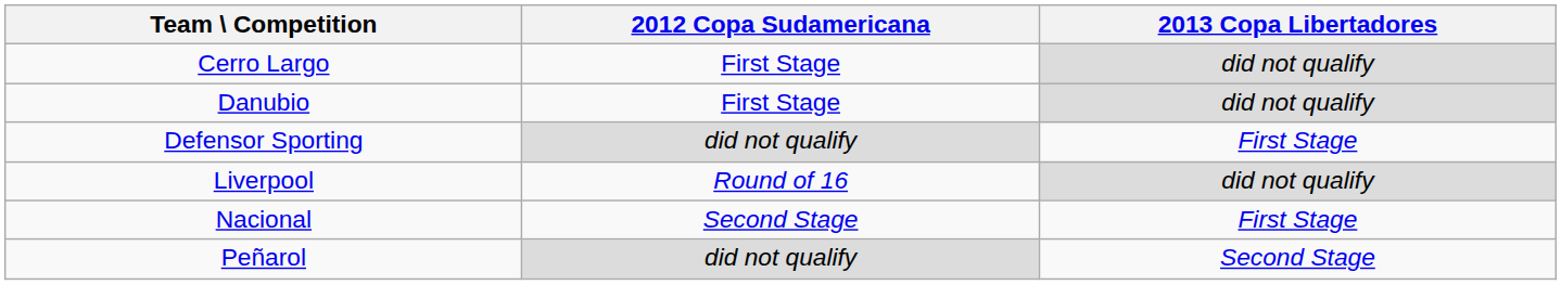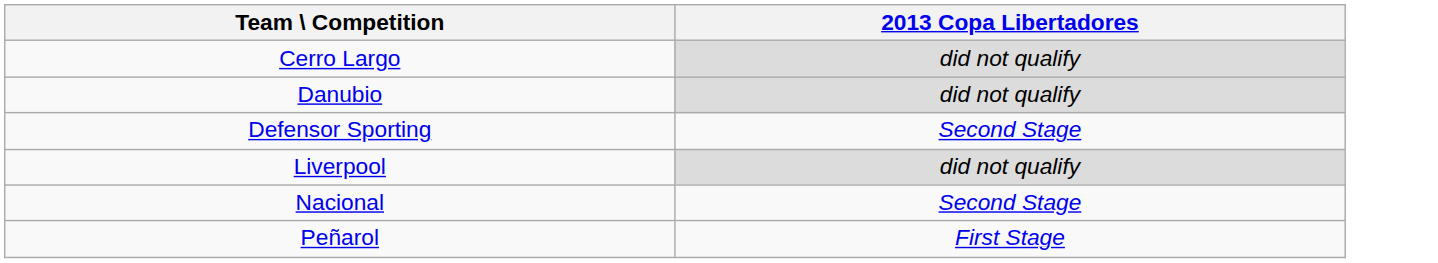- column: 2012 Copa Sudamericana | First Stage | First Stage | did not qualify | Round of 16 | Second Stage | did not qualify
Defensor Sporting | 2013 Copa Libertadores: First Stage -> Second Stage
Nacional | 2013 Copa Libertadores: First Stage -> Second Stage
Peñarol | 2013 Copa Libertadores: Second Stage -> First Stage
